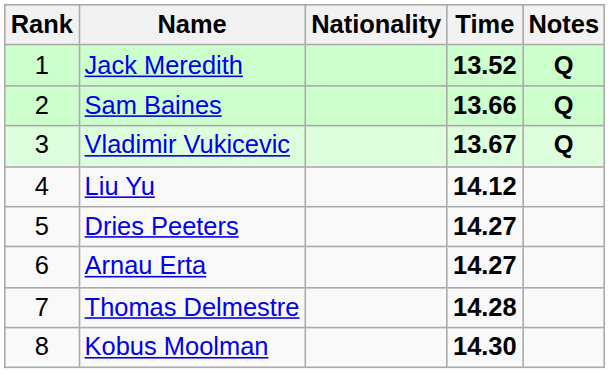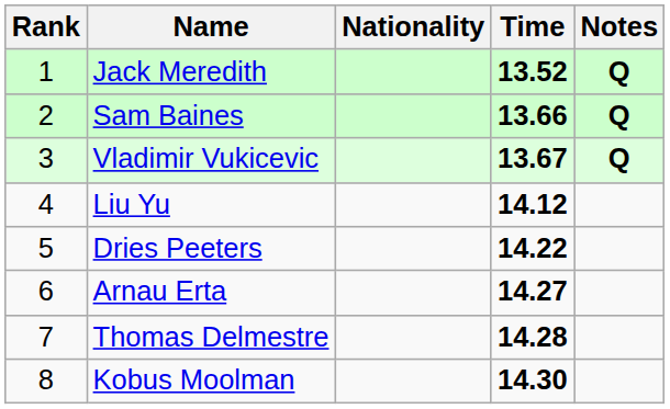Dries Peeters | Time: 14.27 -> 14.22
